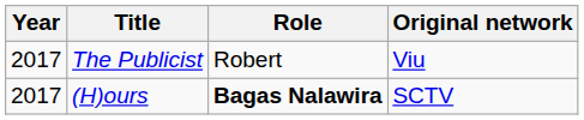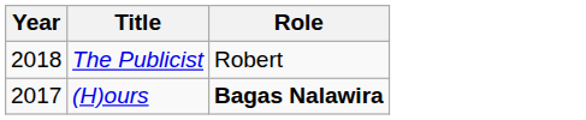- column: Original network | Viu | SCTV
The Publicist | Year: 2017 -> 2018
